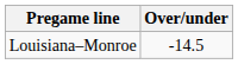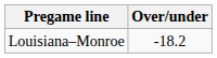Louisiana–Monroe | Over/under: -14.5 -> -18.2
